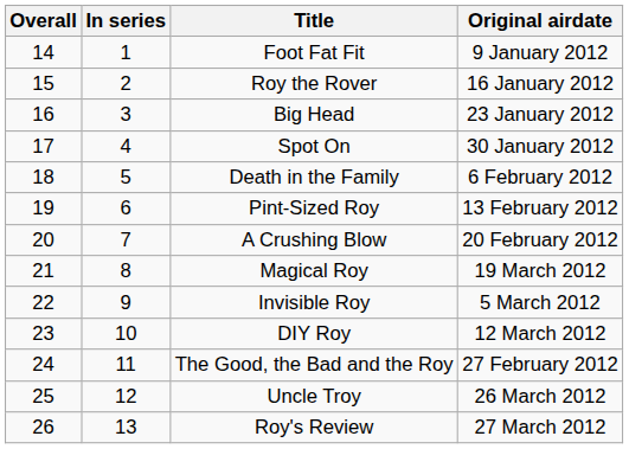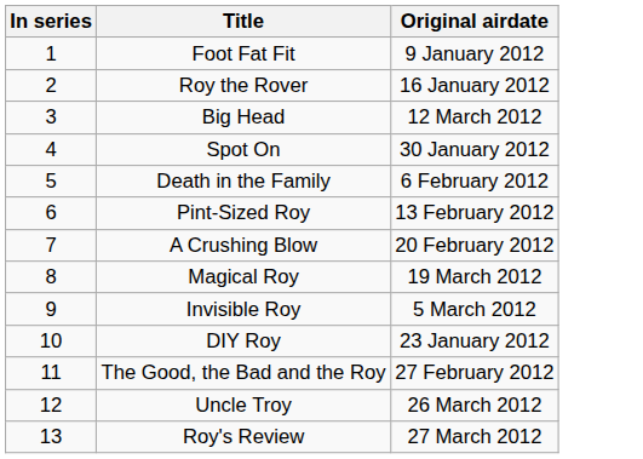- column: Overall | 14 | 15 | 16 | 17 | 18 | 19 | 20 | 21 | 22 | 23 | 24 | 25 | 26
Big Head | Original airdate: 23 January 2012 -> 12 March 2012
DIY Roy | Original airdate: 12 March 2012 -> 23 January 2012
